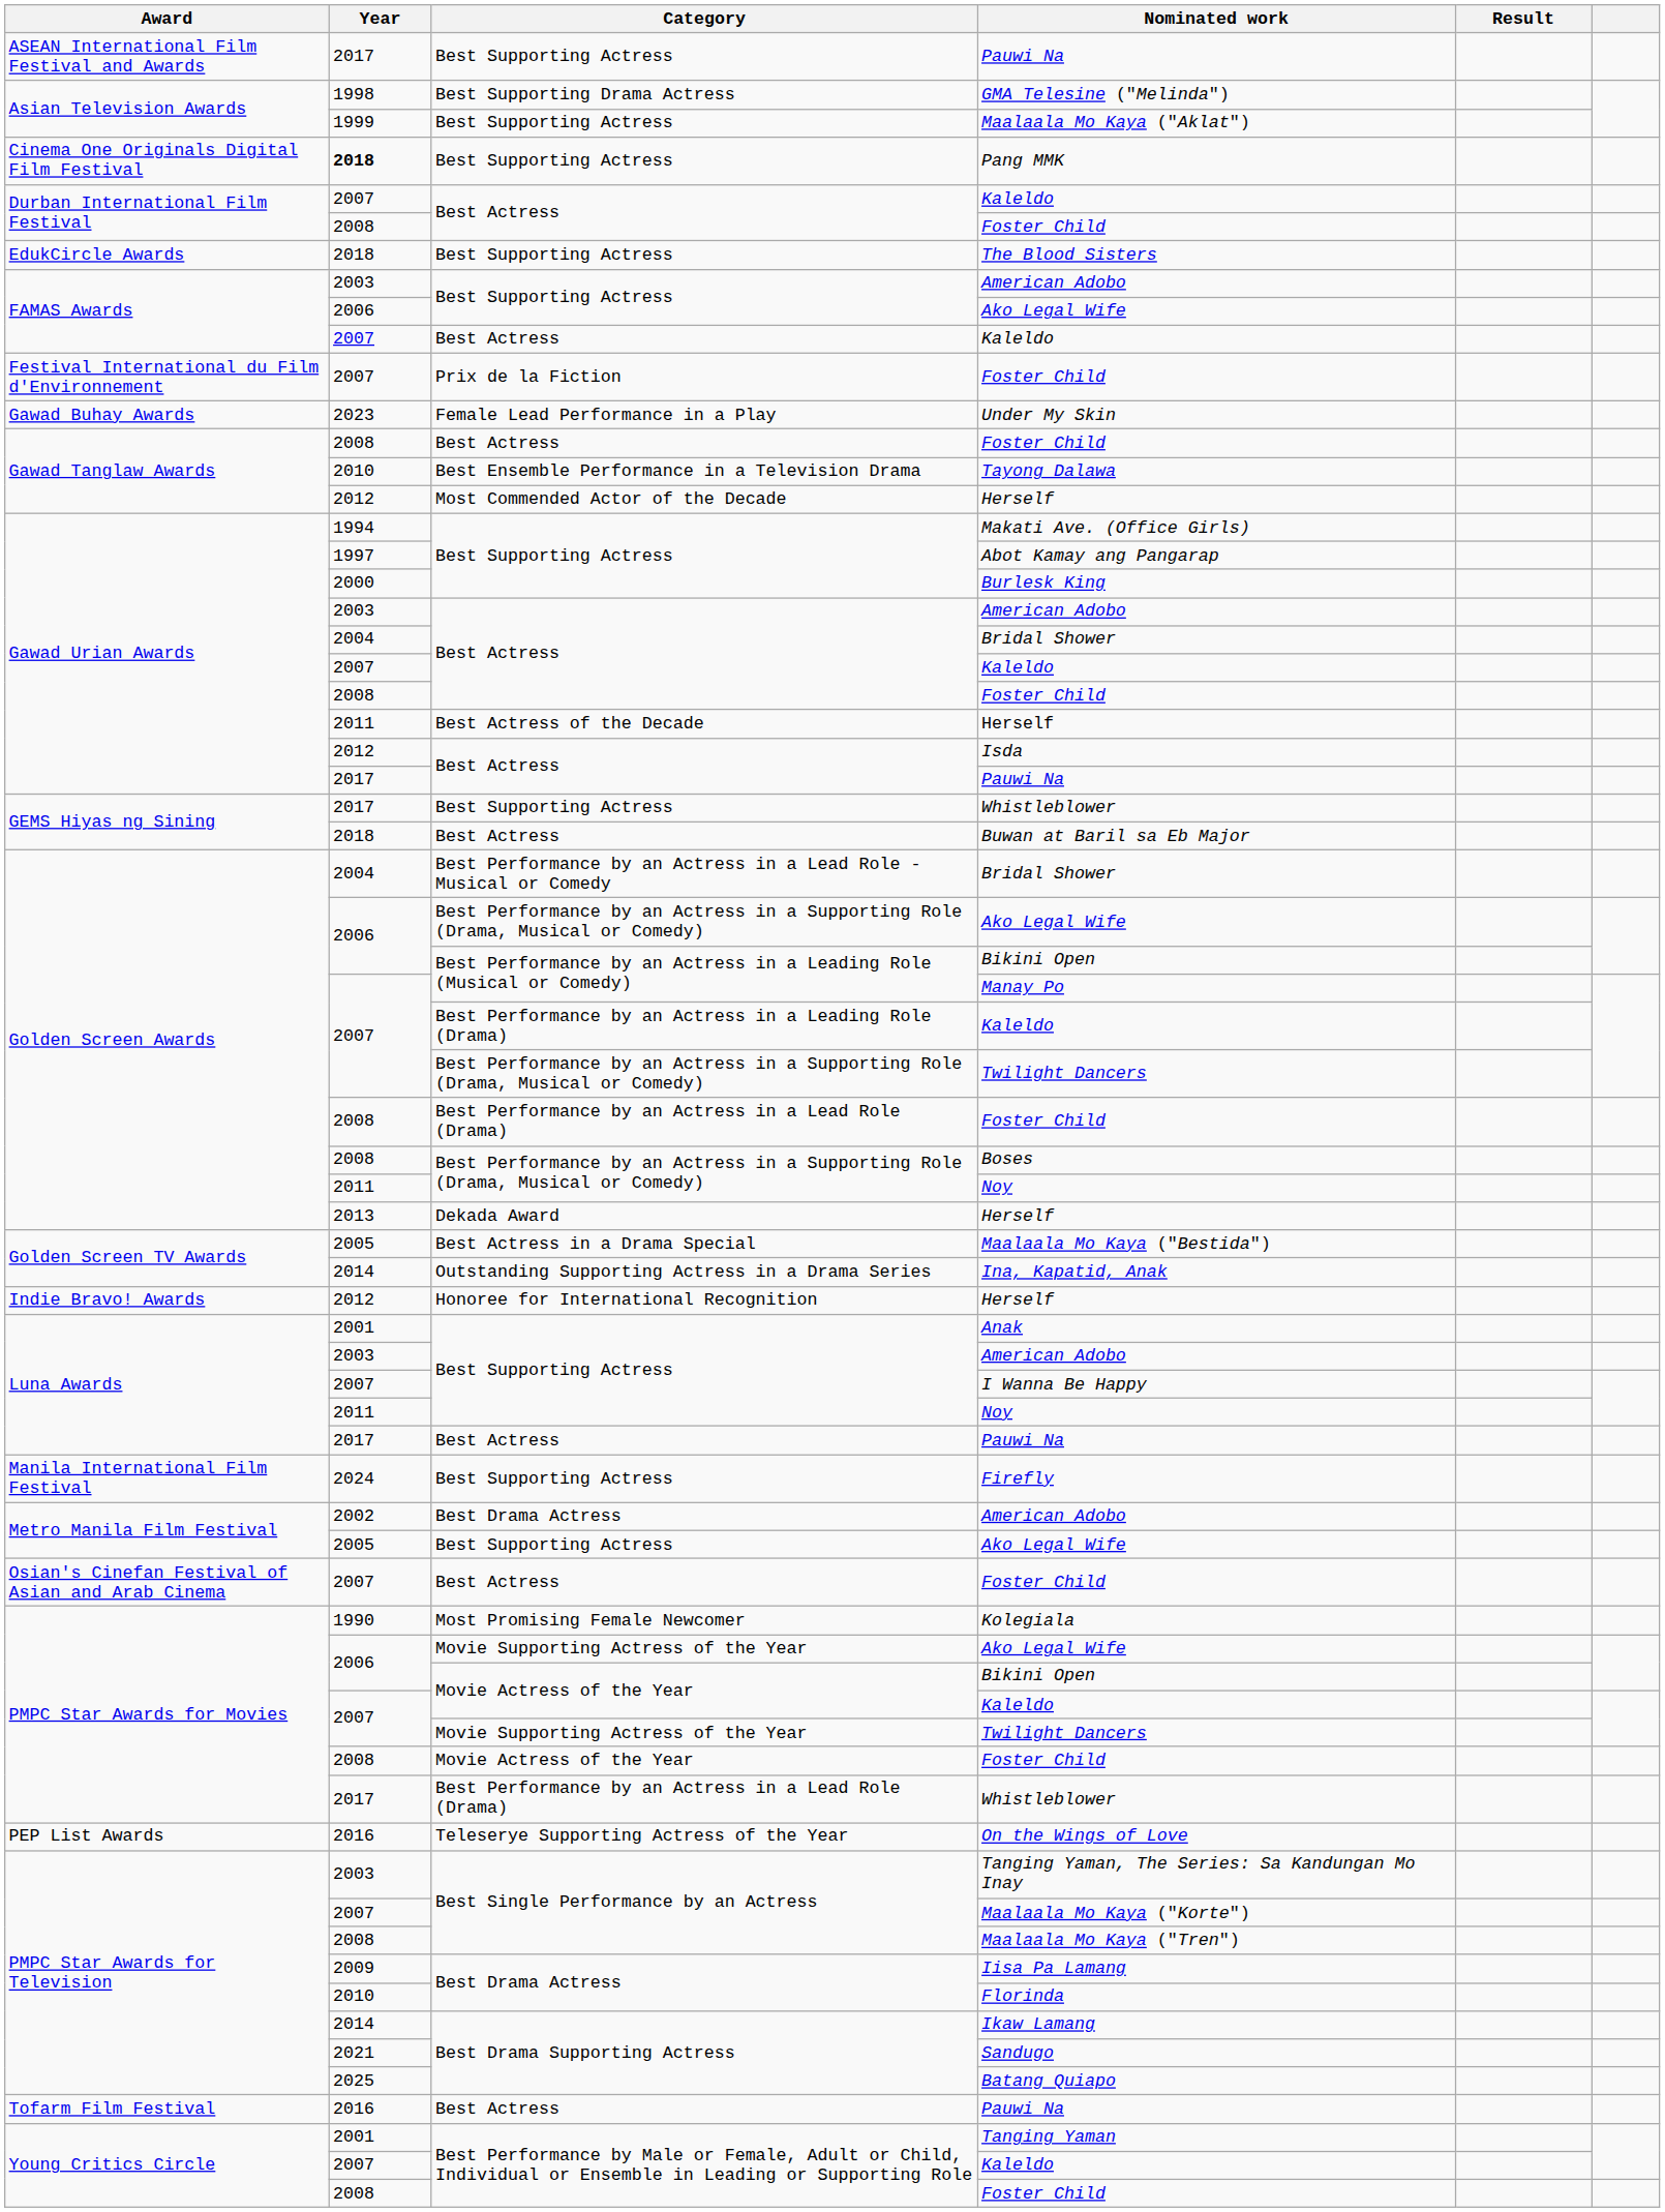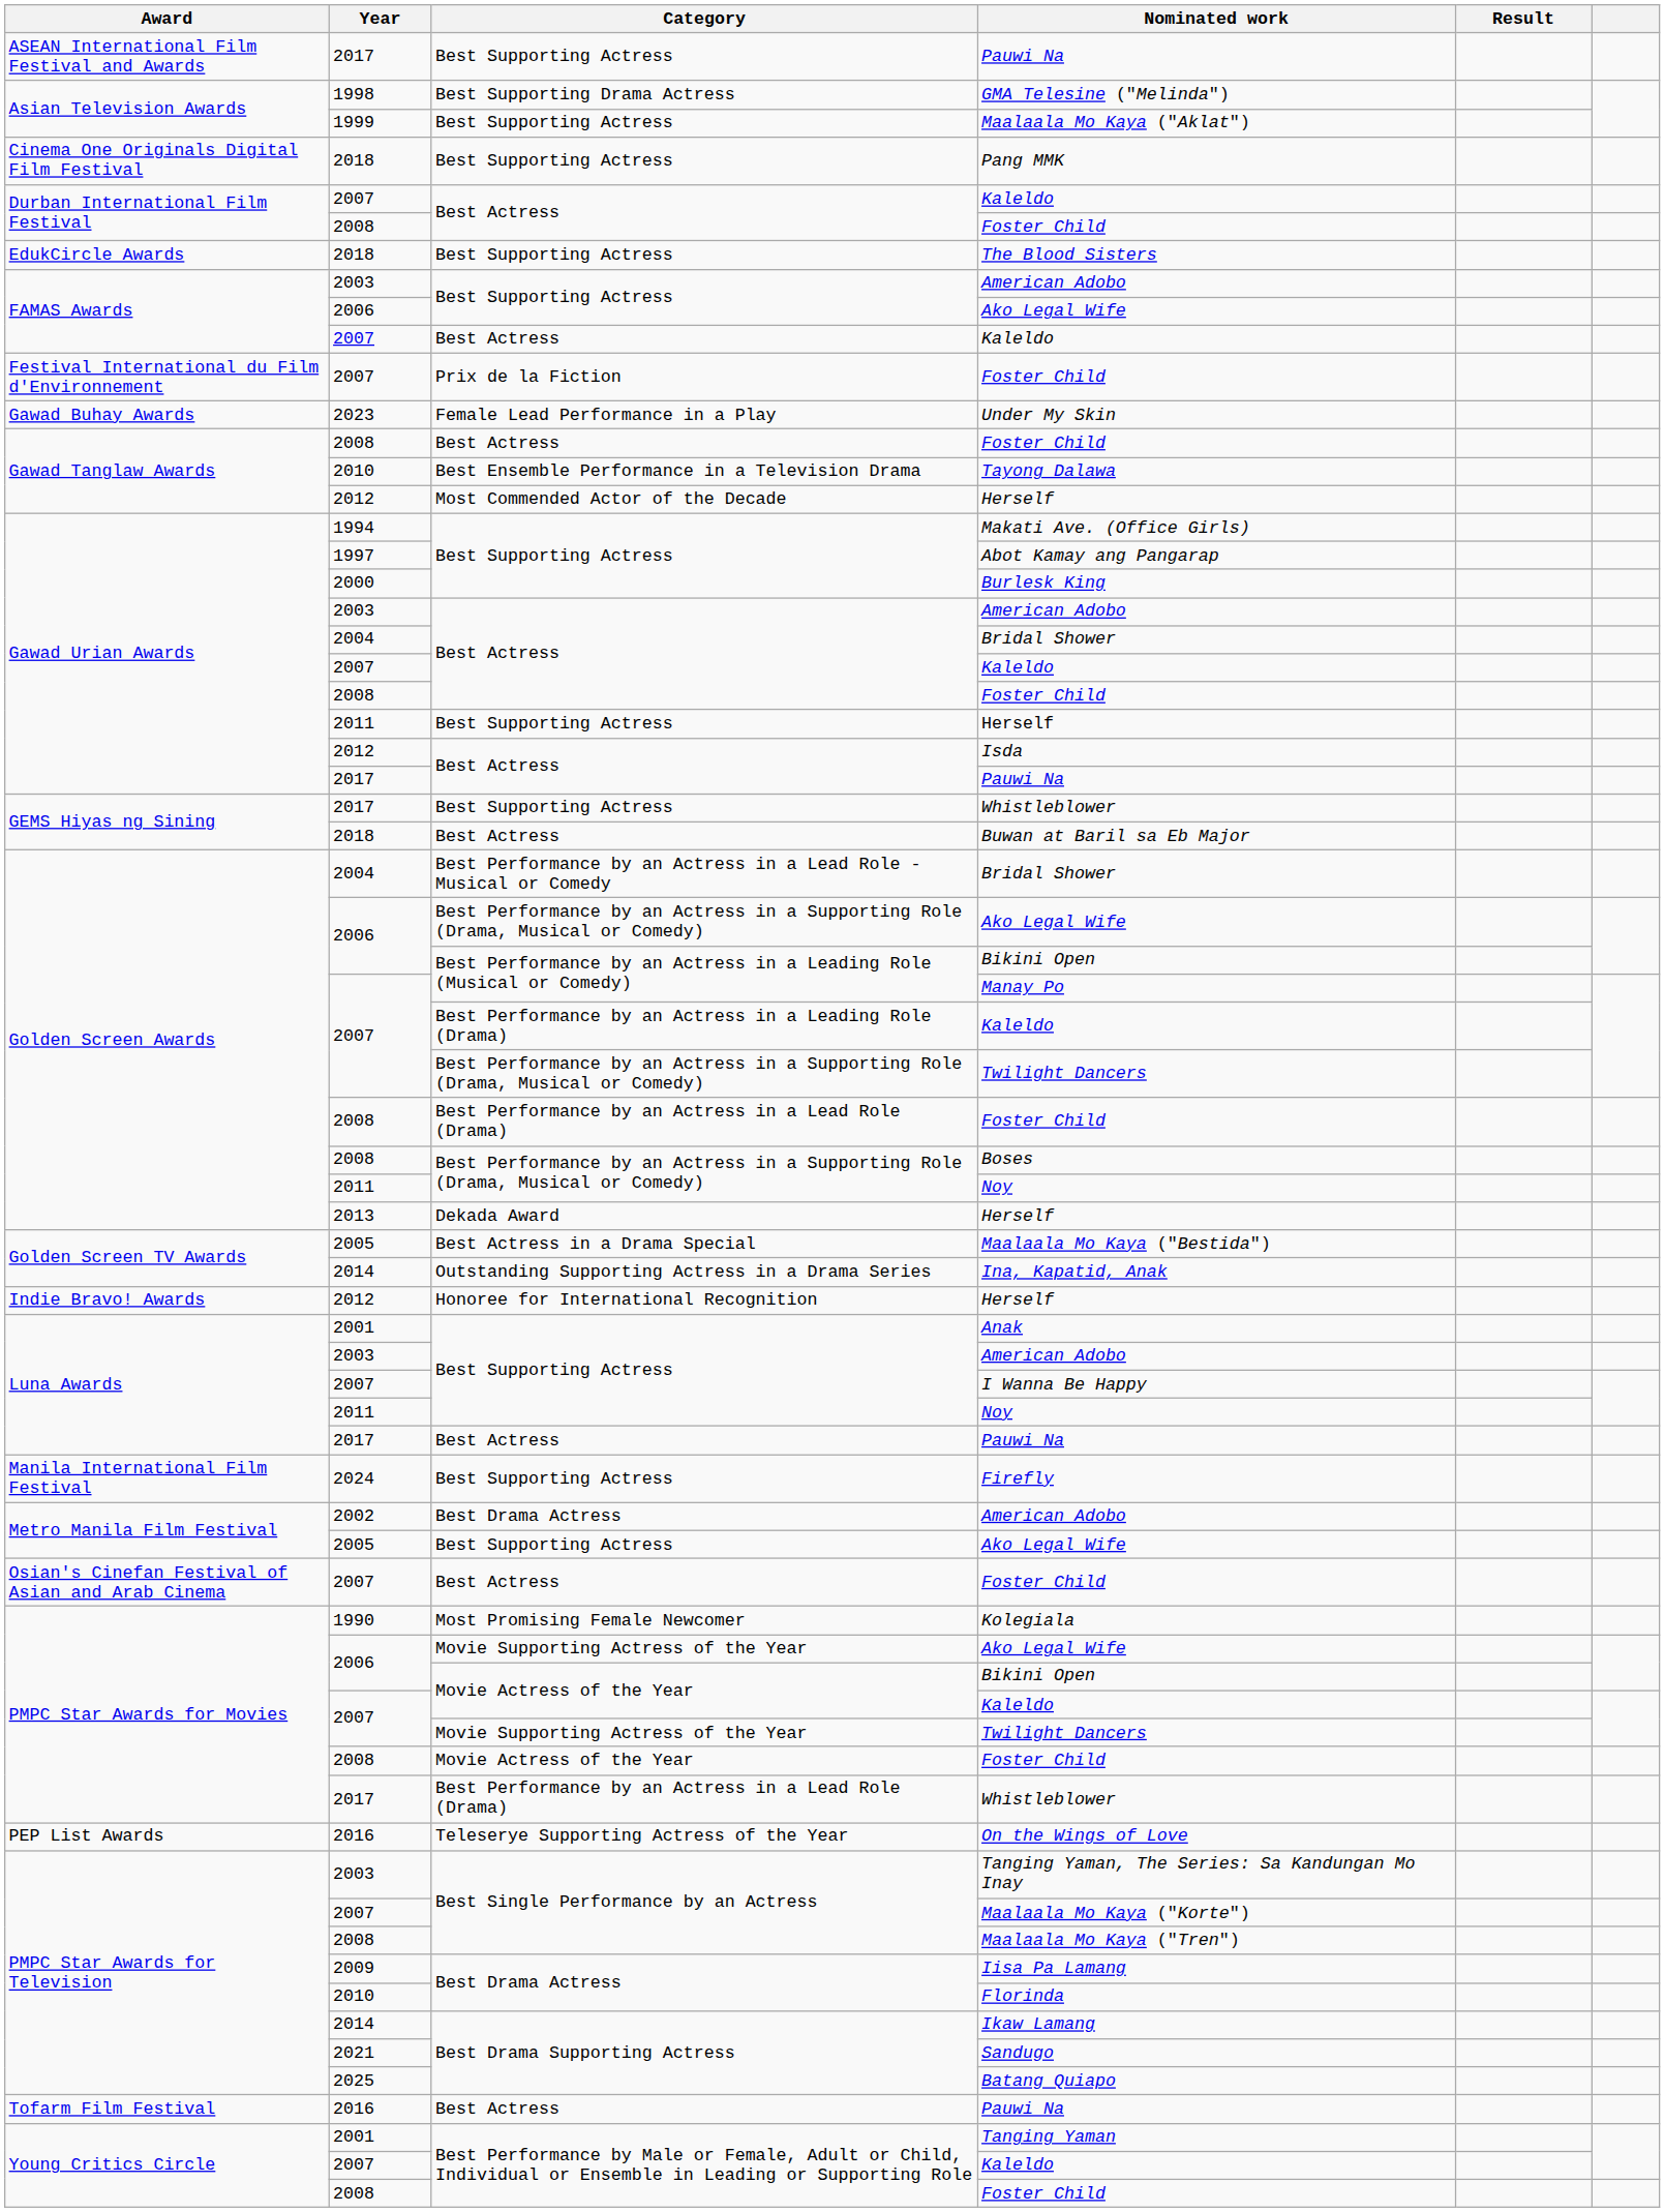Pang MMK | Year: bold -> normal
Gawad Urian Awards / Herself | Category: Best Actress of the Decade -> Best Supporting Actress
